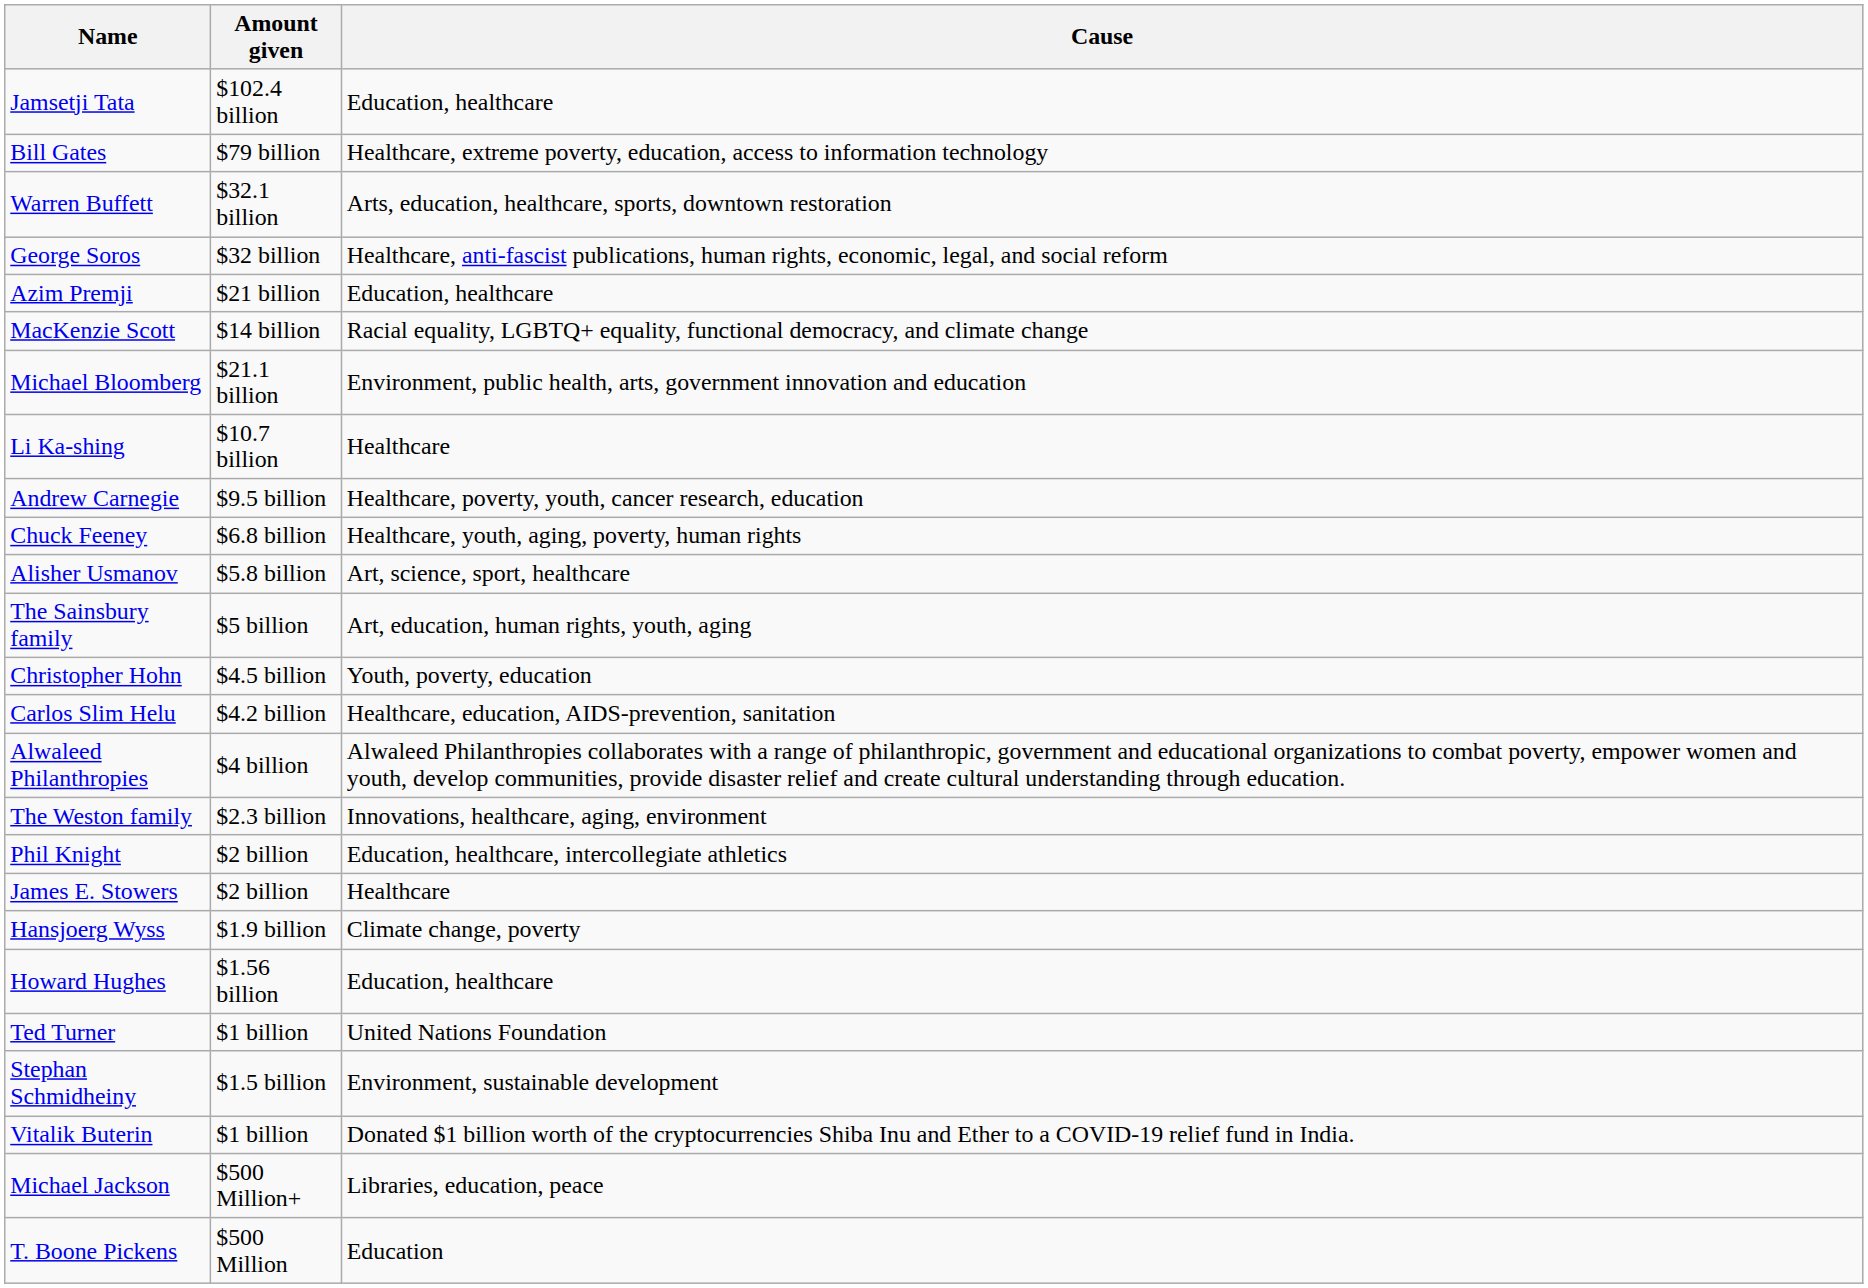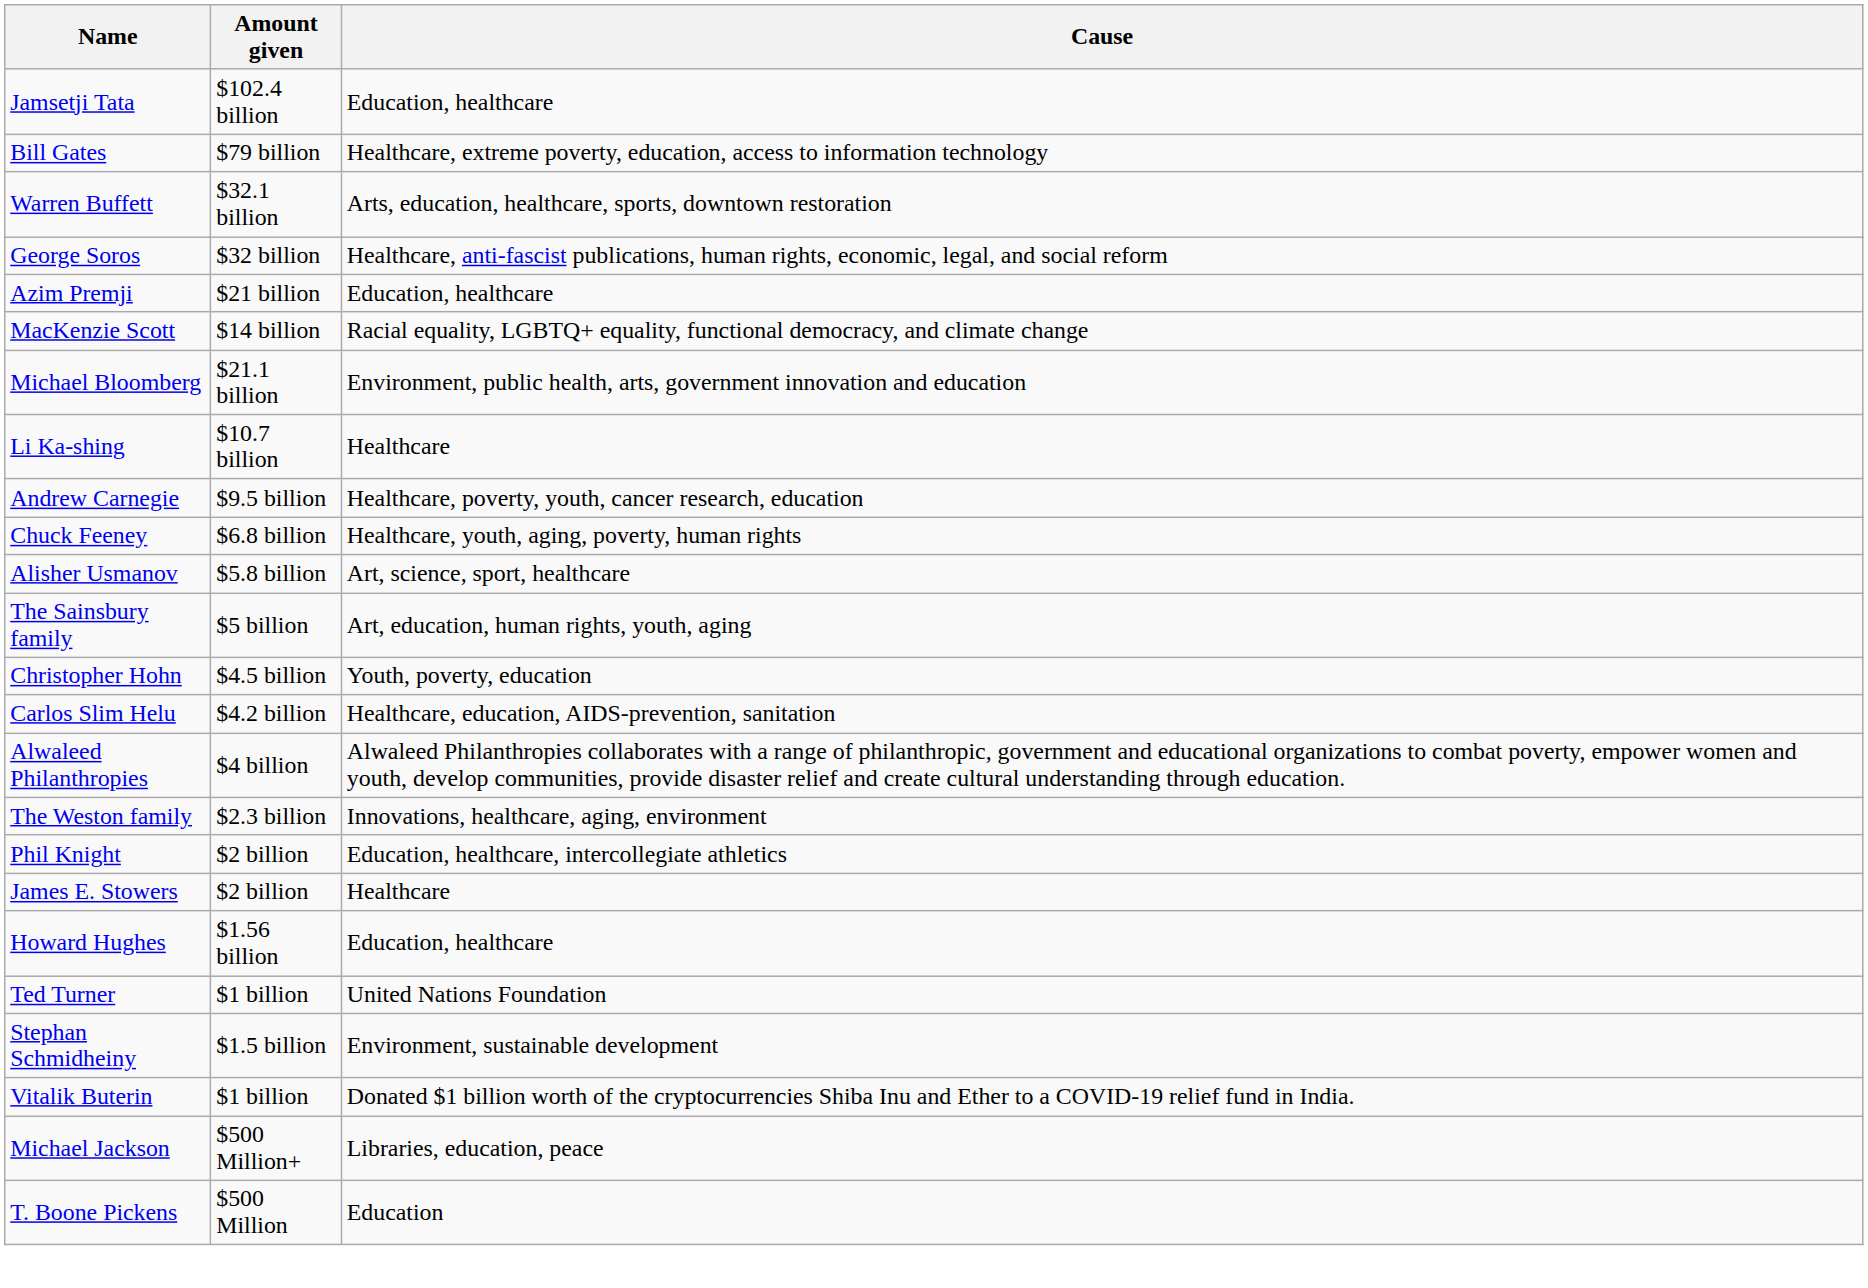- row: Hansjoerg Wyss | $1.9 billion | Climate change, poverty
